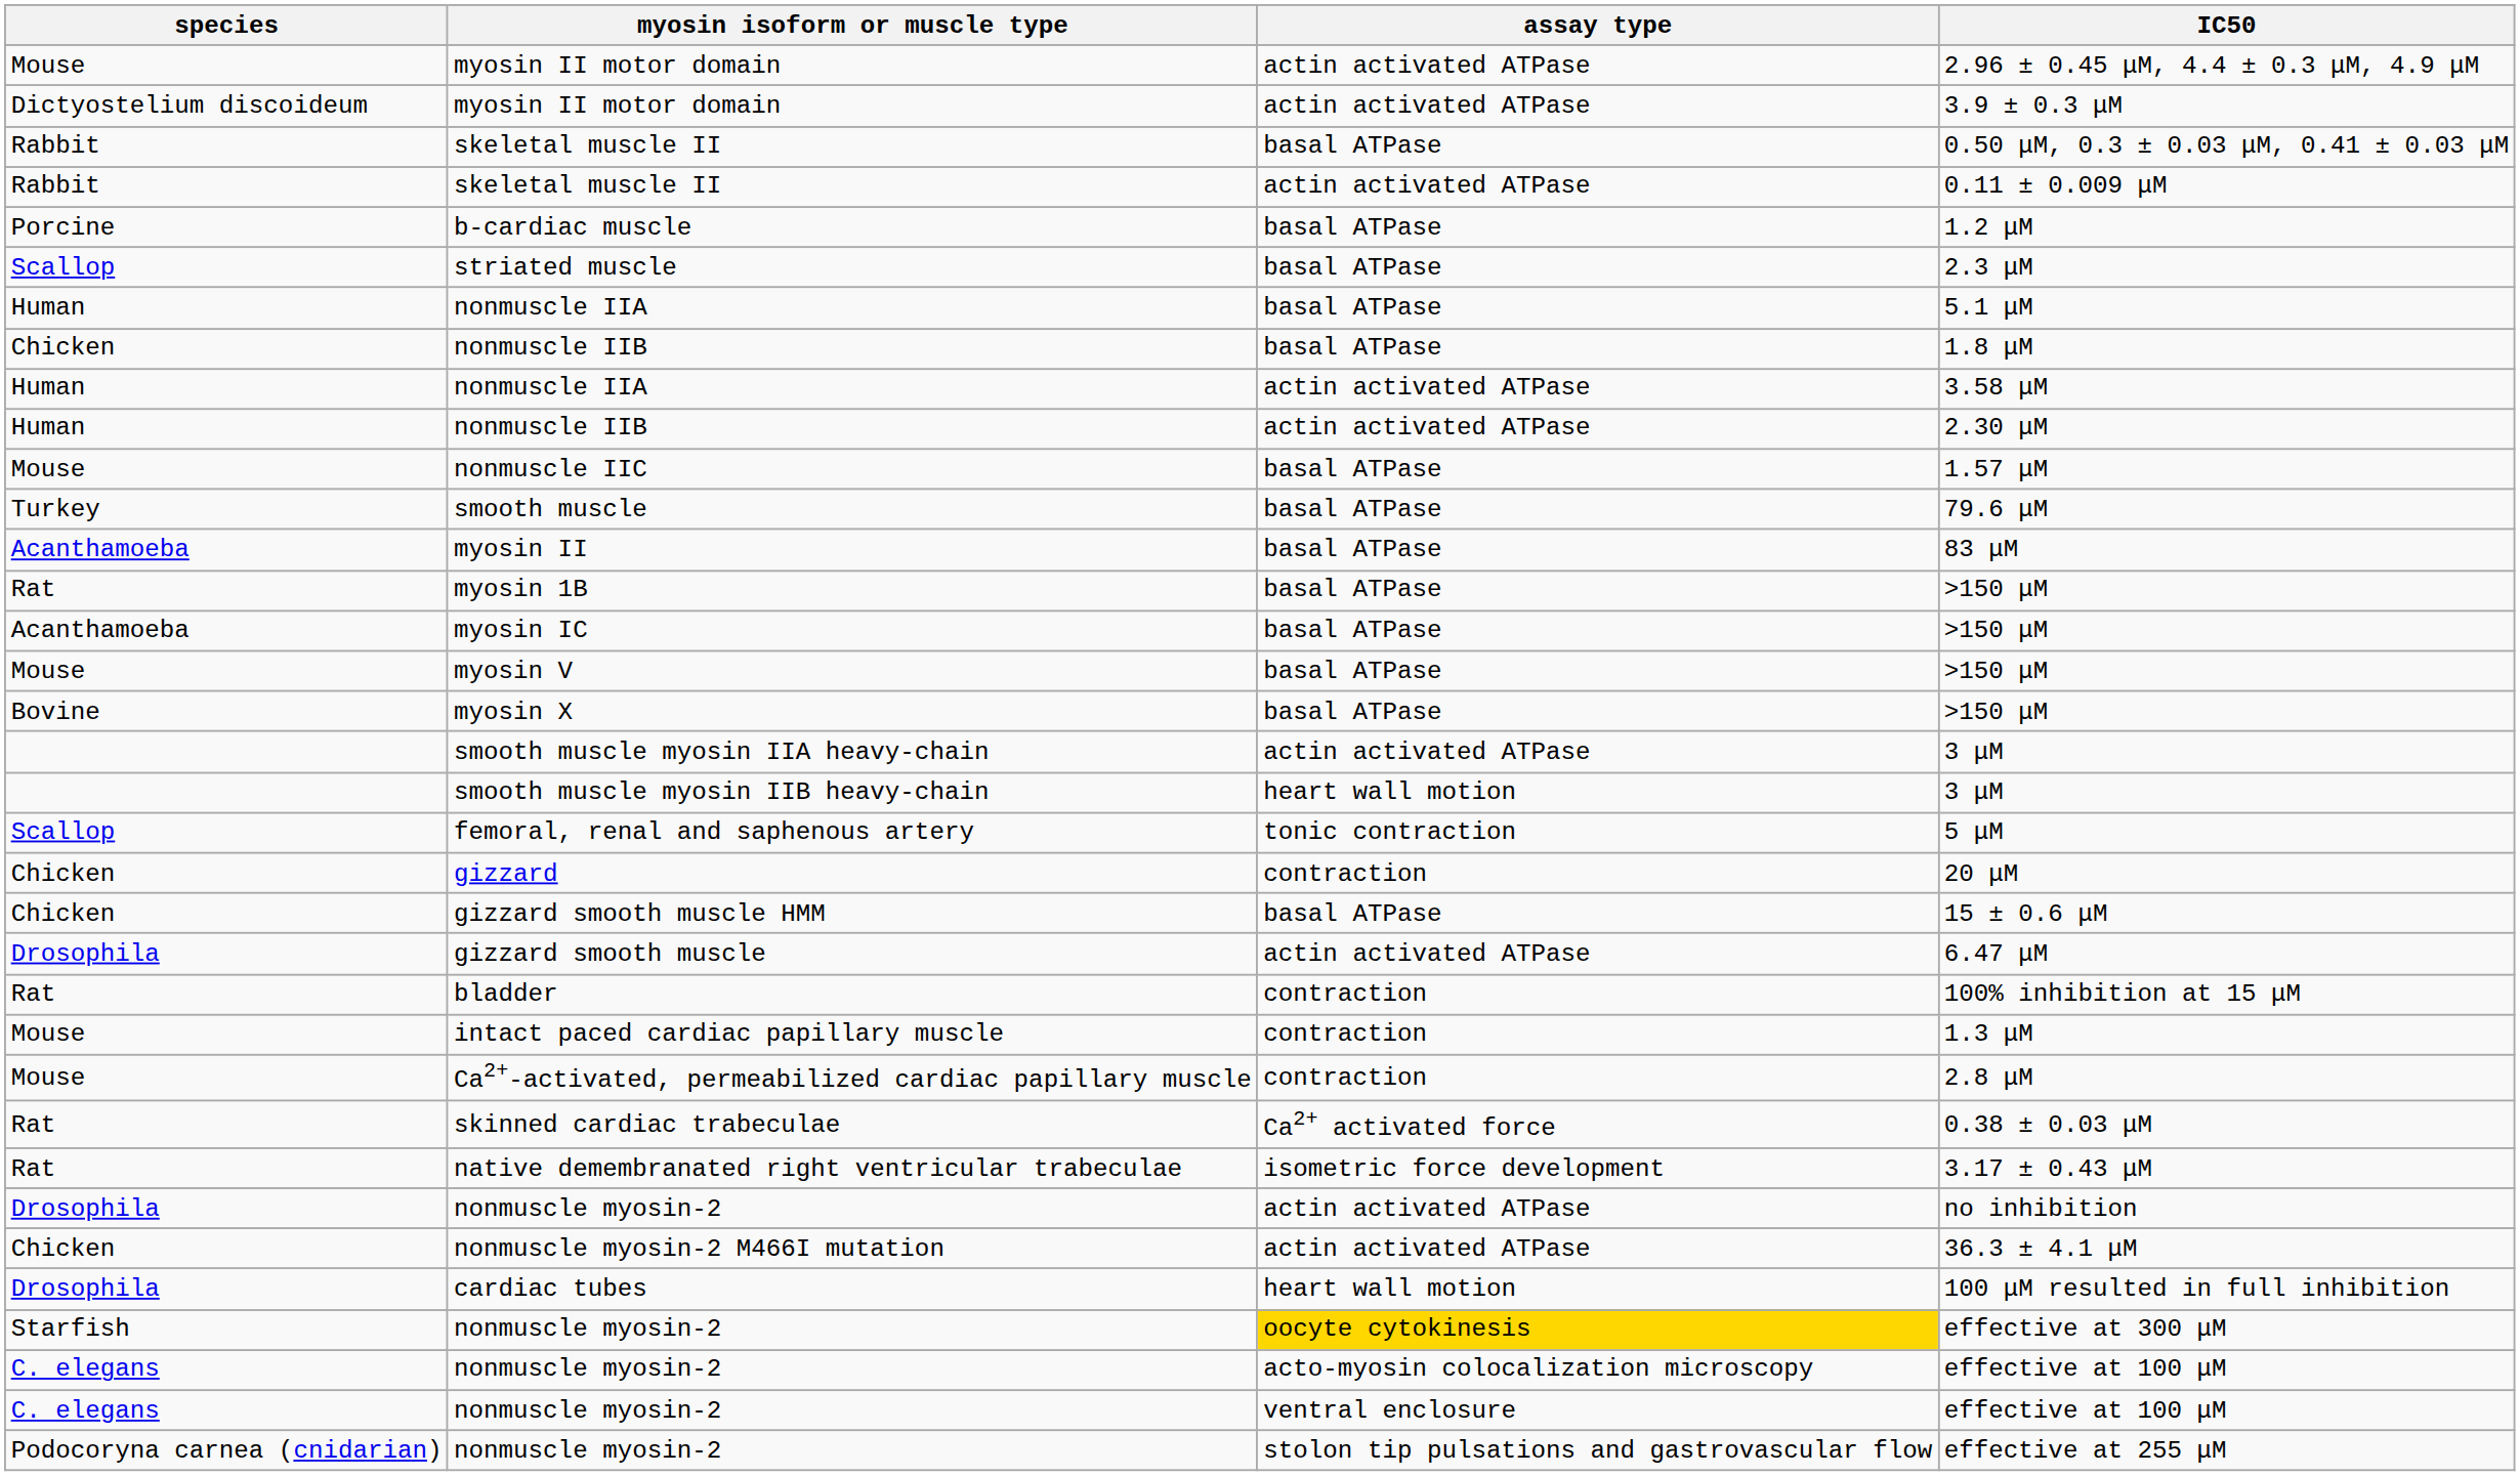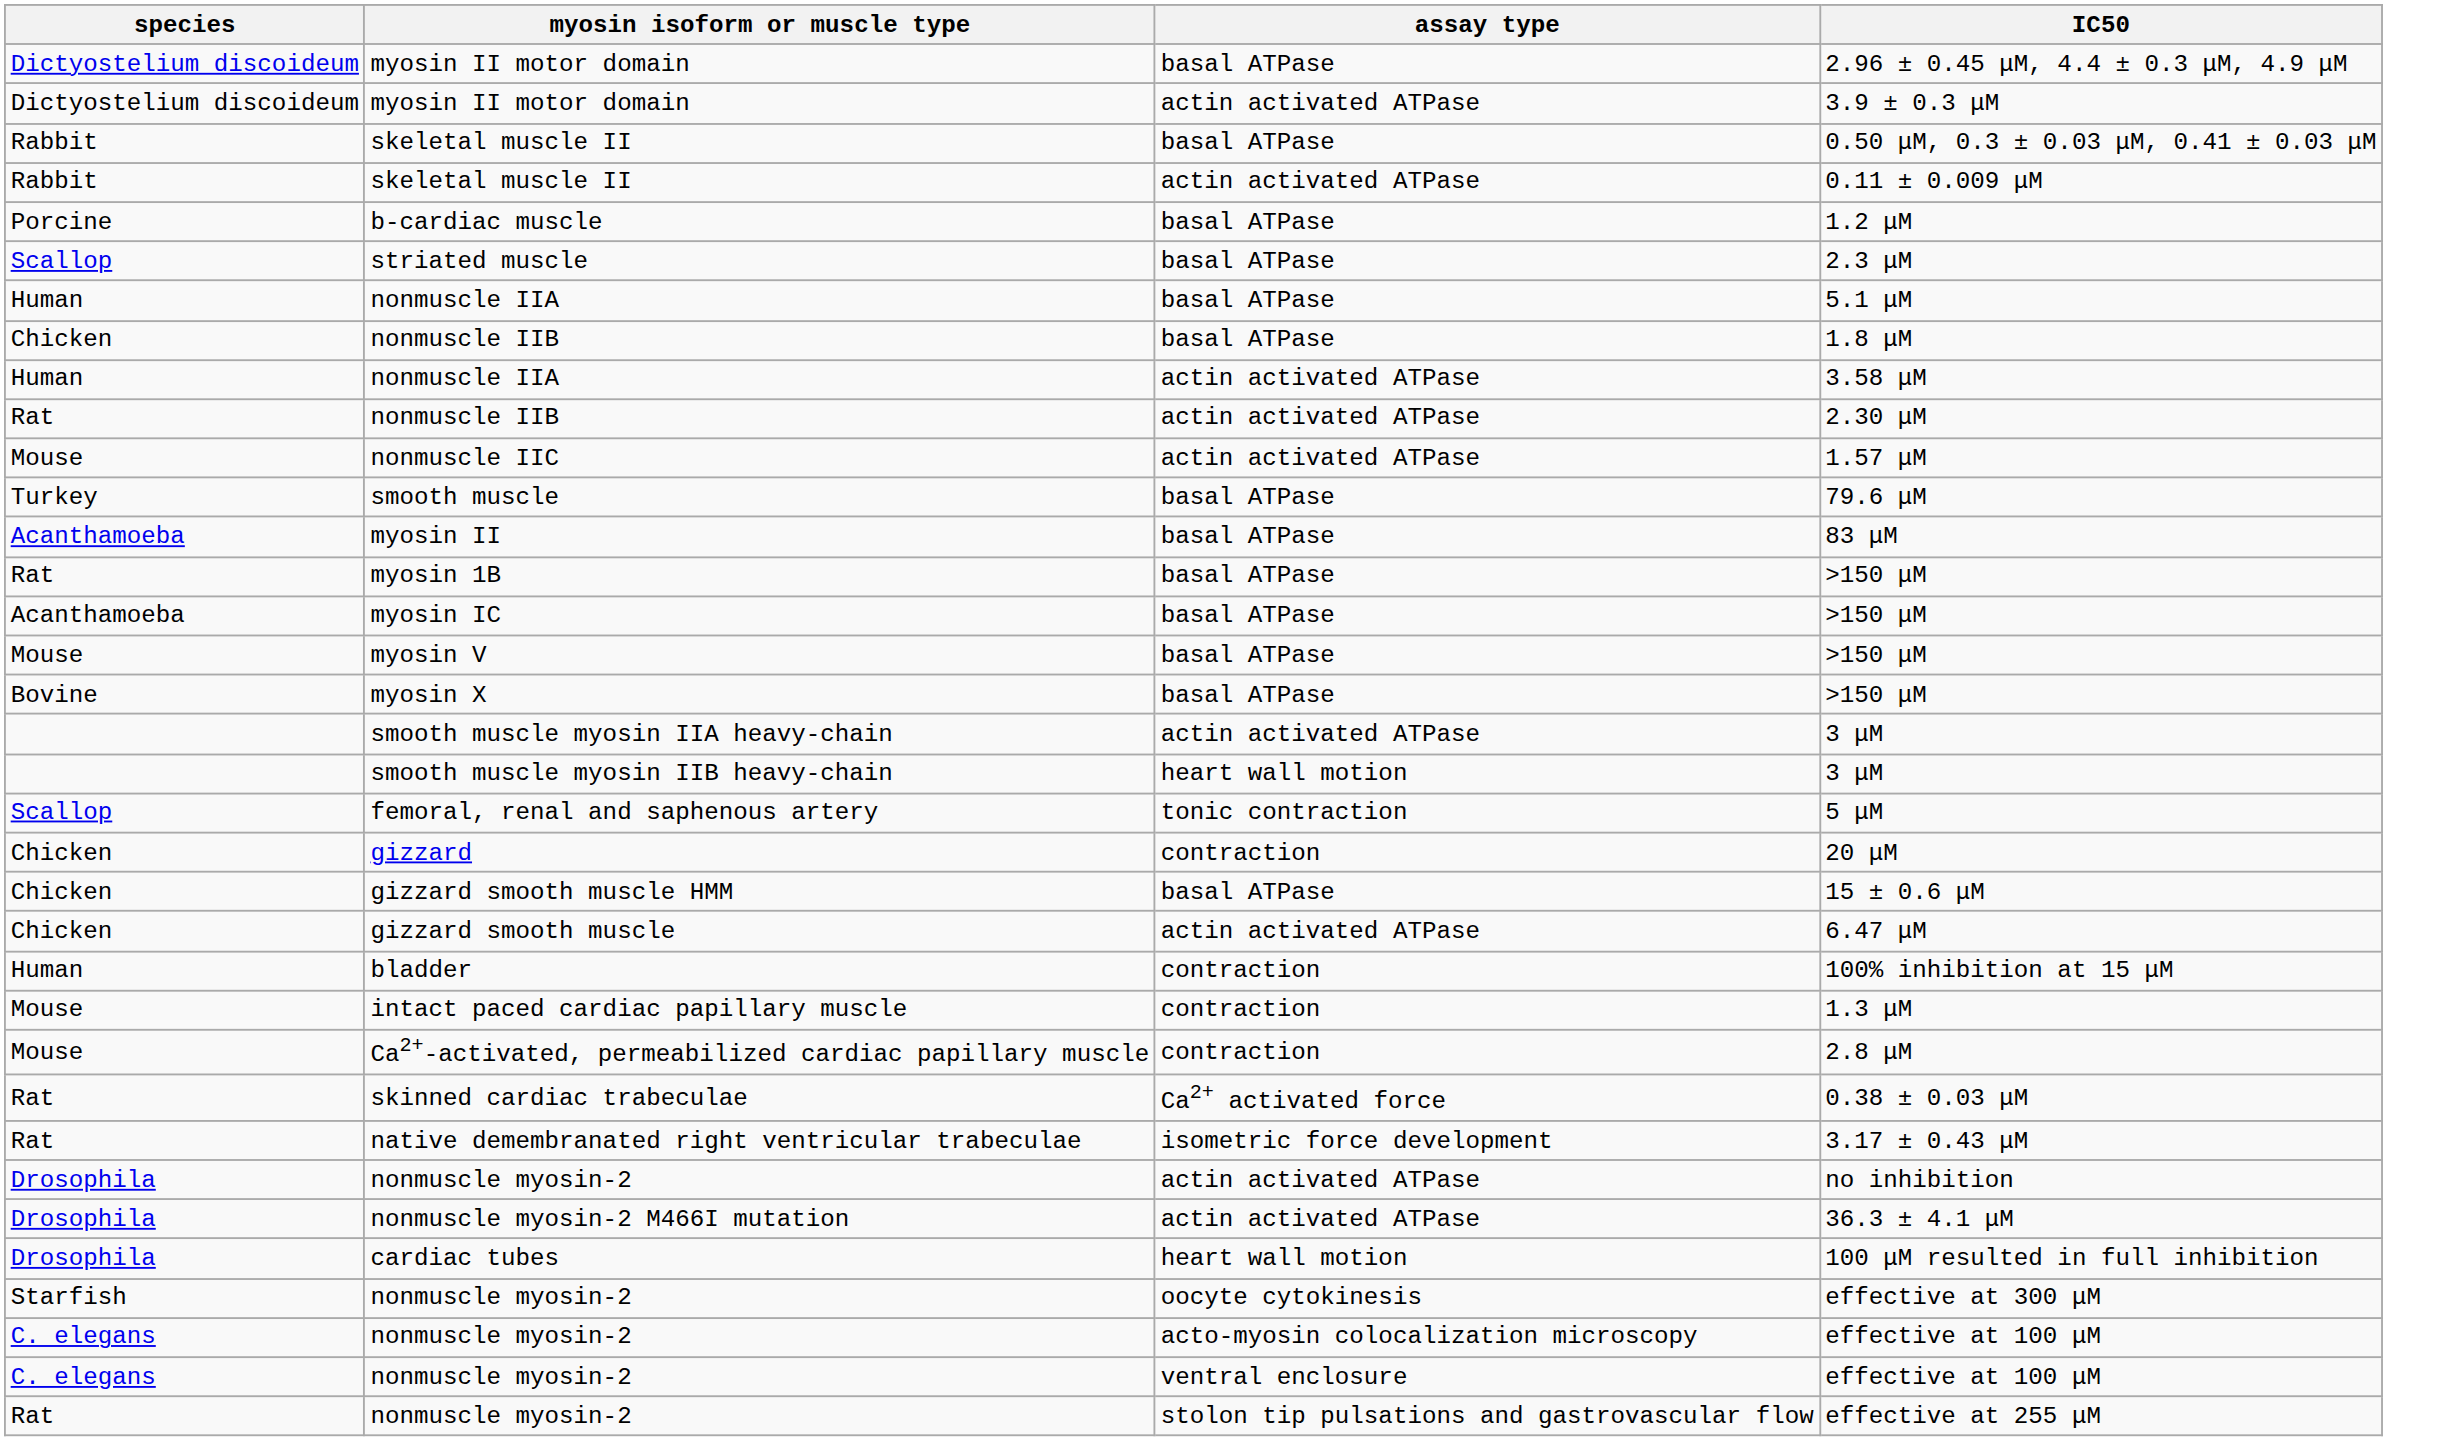2.96 ± 0.45 μM, 4.4 ± 0.3 μM, 4.9 μM | species: Mouse -> Dictyostelium discoideum
2.96 ± 0.45 μM, 4.4 ± 0.3 μM, 4.9 μM | assay type: actin activated ATPase -> basal ATPase
2.30 μM | species: Human -> Rat
1.57 μM | assay type: basal ATPase -> actin activated ATPase
6.47 μM | species: Drosophila -> Chicken
100% inhibition at 15 μM | species: Rat -> Human
36.3 ± 4.1 μM | species: Chicken -> Drosophila
effective at 300 μM | assay type: gold background -> no background
effective at 255 μM | species: Podocoryna carnea (cnidarian) -> Rat
